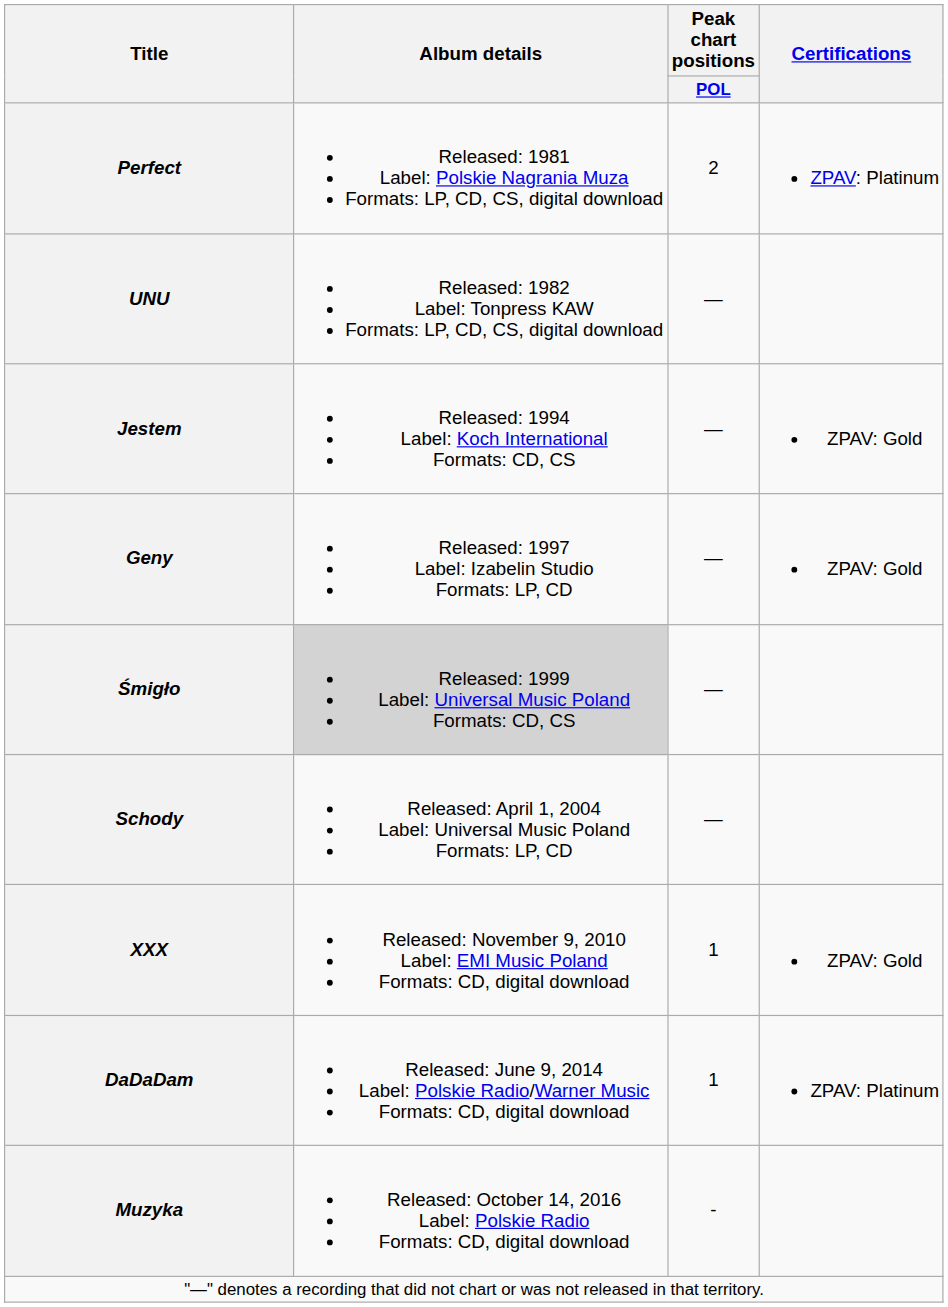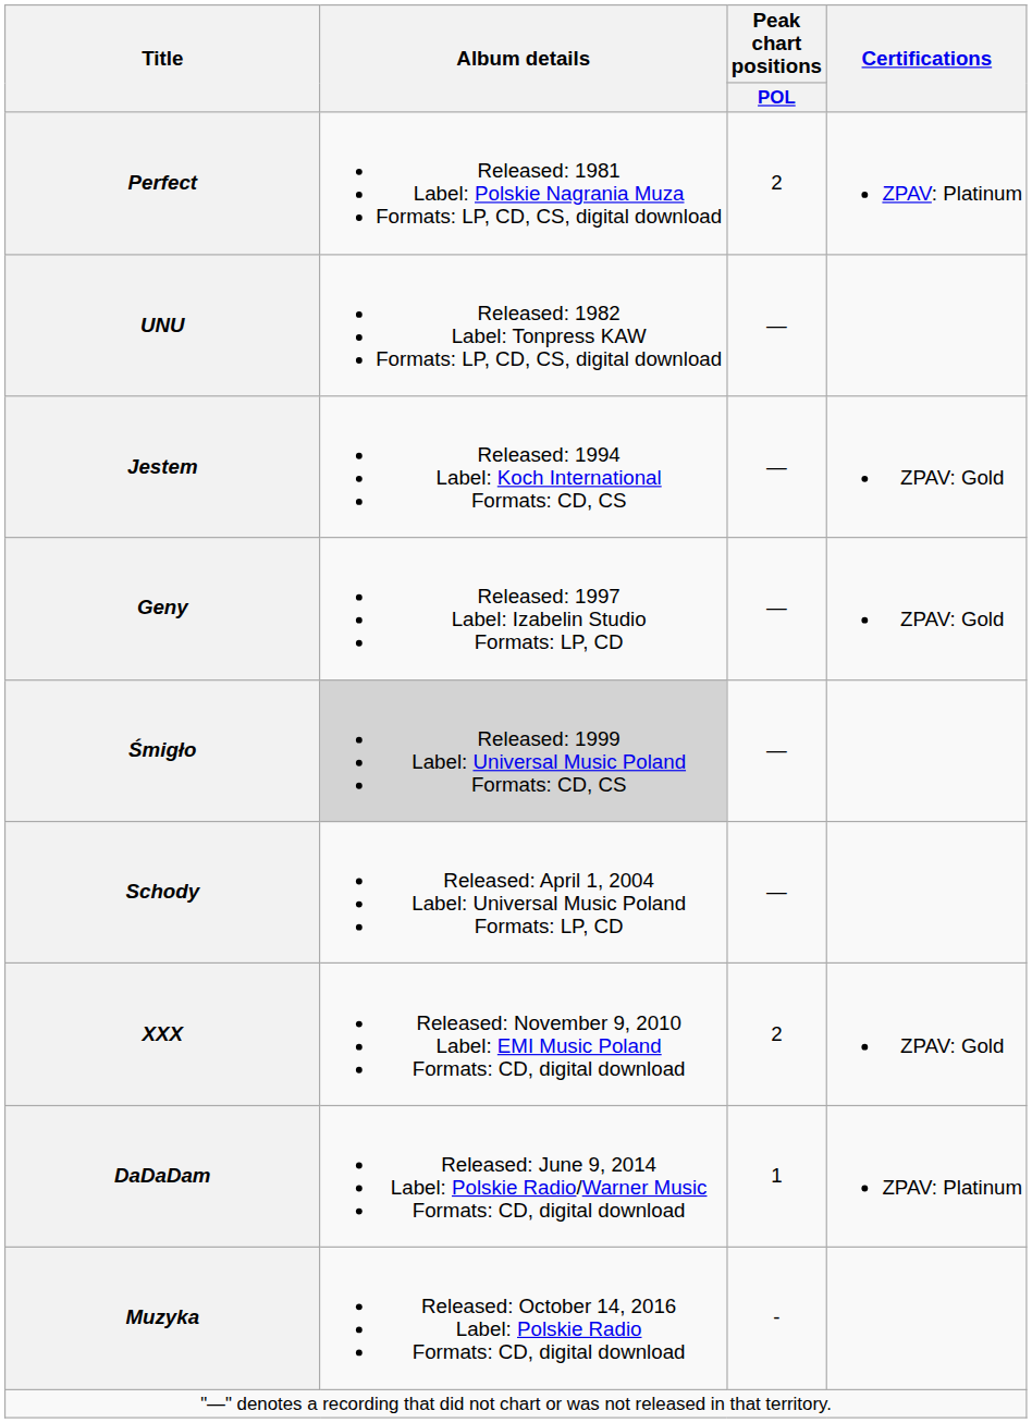XXX | Peak chart positions / POL: 1 -> 2
